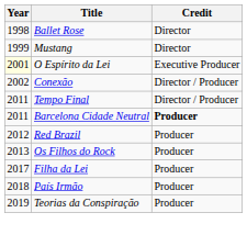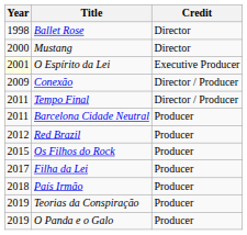Mustang | Year: 1999 -> 2000
Conexão | Year: 2002 -> 2009
Barcelona Cidade Neutral | Credit: bold -> normal
Os Filhos do Rock | Year: 2013 -> 2015
+ row: 2019 | O Panda e o Galo | Producer
